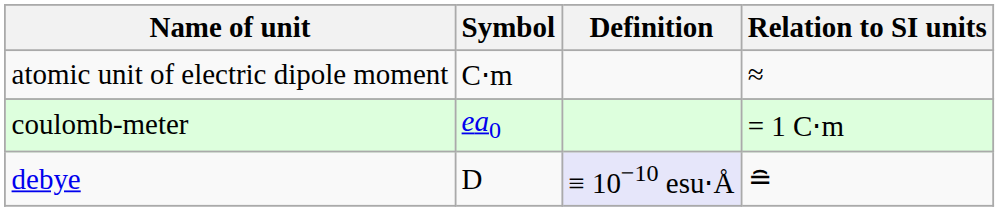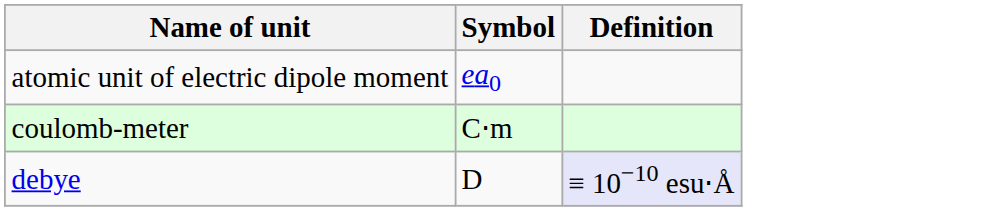- column: Relation to SI units | ≈ | = 1 C⋅m | ≘
atomic unit of electric dipole moment | Symbol: C⋅m -> ea0
coulomb-meter | Symbol: ea0 -> C⋅m
